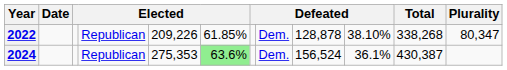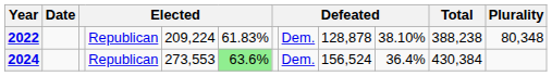2022 | column 5: 209,226 -> 209,224
2022 | column 6: 61.85% -> 61.83%
2022 | Total: 338,268 -> 388,238
2022 | Plurality: 80,347 -> 80,348
2024 | column 5: 275,353 -> 273,553
2024 | column 10: 36.1% -> 36.4%
2024 | Total: 430,387 -> 430,384
